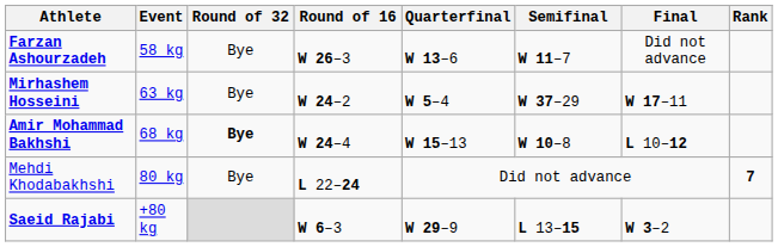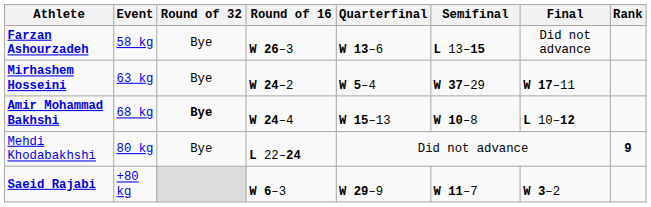Farzan Ashourzadeh | Semifinal: W 11–7 -> L 13–15
Mehdi Khodabakhshi | Rank: 7 -> 9
Saeid Rajabi | Semifinal: L 13–15 -> W 11–7
